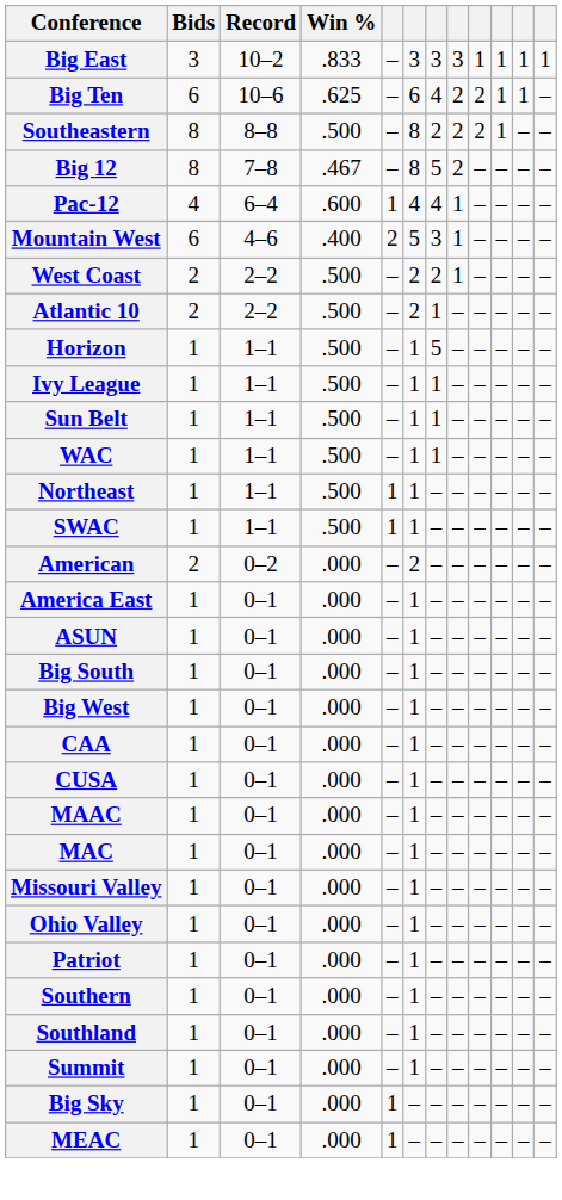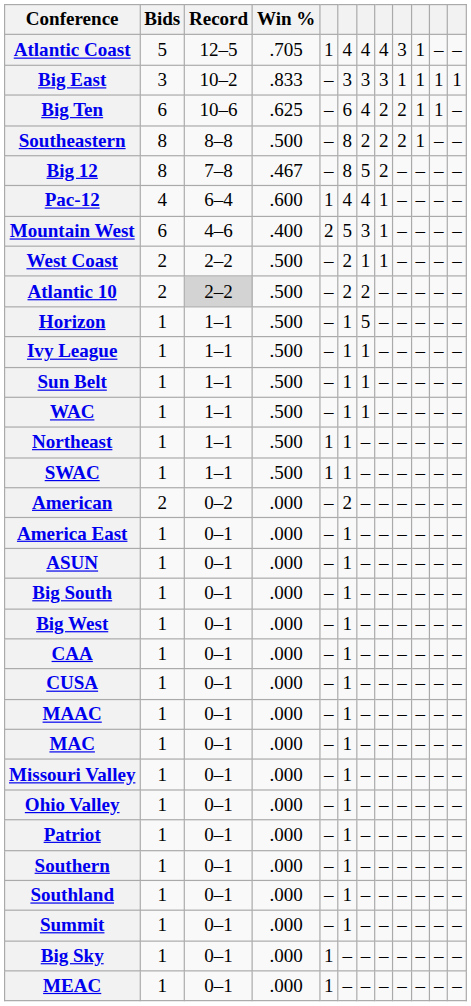+ row: Atlantic Coast | 5 | 12–5 | .705 | 1 | 4 | 4 | 4 | 3 | 1 | – | –
West Coast | column 7: 2 -> 1
Atlantic 10 | Record: no background -> lightgrey background
Atlantic 10 | column 7: 1 -> 2
